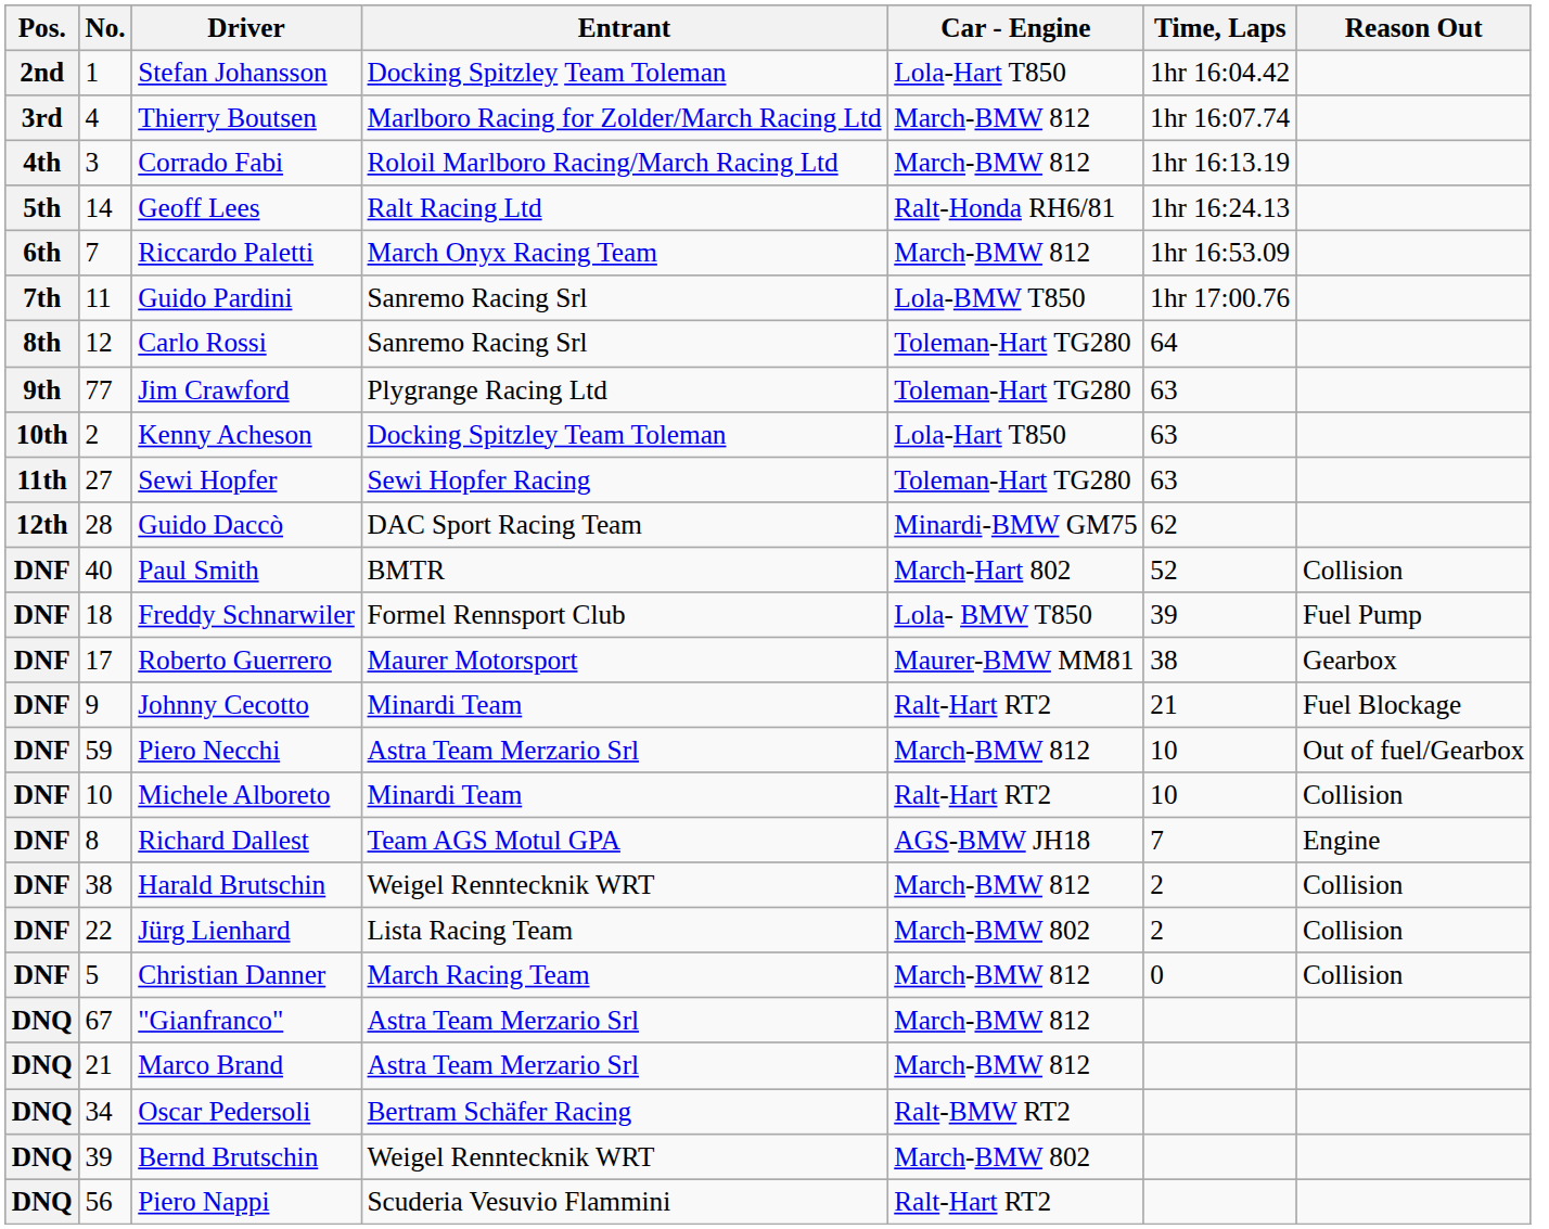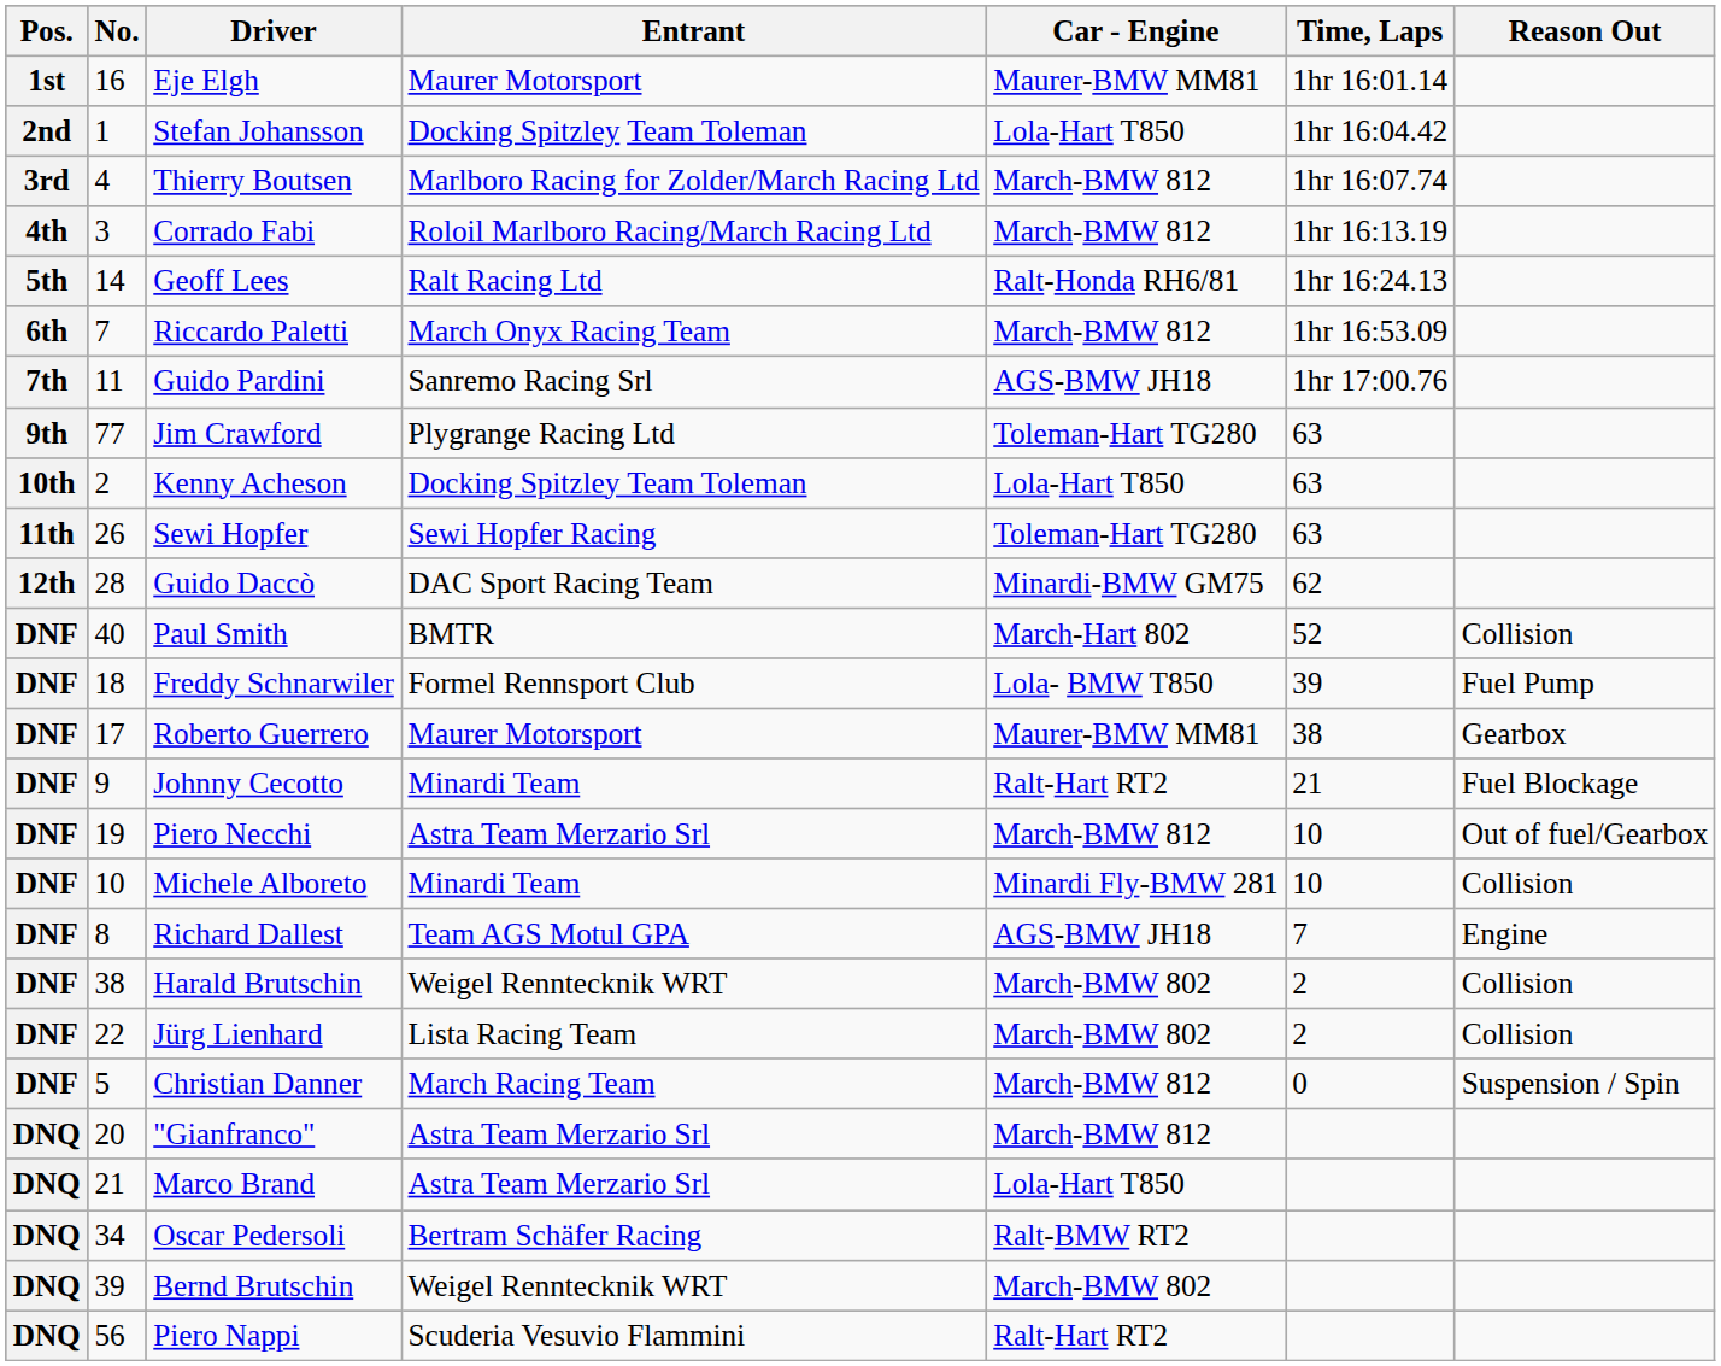+ row: 1st | 16 | Eje Elgh | Maurer Motorsport | Maurer-BMW MM81 | 1hr 16:01.14
Guido Pardini | Car - Engine: Lola-BMW T850 -> AGS-BMW JH18
- row: 8th | 12 | Carlo Rossi | Sanremo Racing Srl | Toleman-Hart TG280 | 64
Sewi Hopfer | No.: 27 -> 26
Piero Necchi | No.: 59 -> 19
Michele Alboreto | Car - Engine: Ralt-Hart RT2 -> Minardi Fly-BMW 281
Harald Brutschin | Car - Engine: March-BMW 812 -> March-BMW 802
Christian Danner | Reason Out: Collision -> Suspension / Spin
"Gianfranco" | No.: 67 -> 20
Marco Brand | Car - Engine: March-BMW 812 -> Lola-Hart T850
